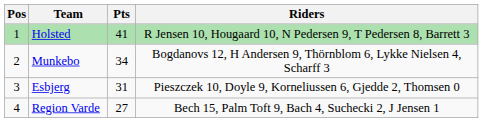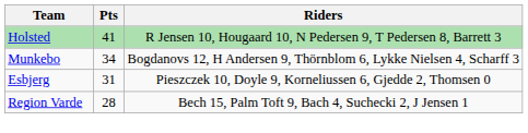- column: Pos | 1 | 2 | 3 | 4
Region Varde | Pts: 27 -> 28
